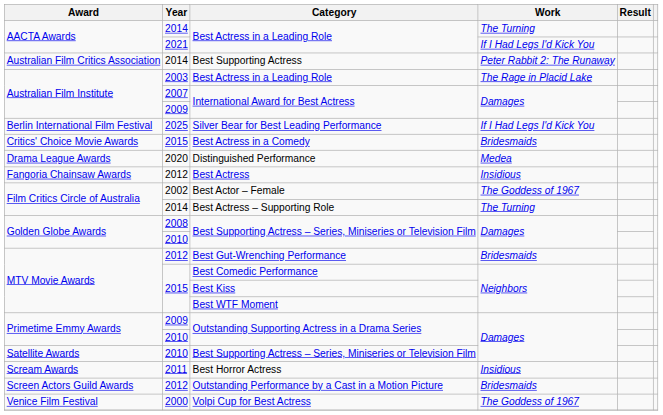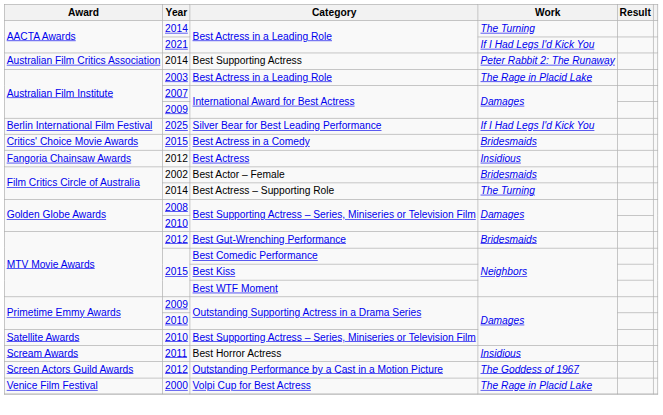- row: Drama League Awards | 2020 | Distinguished Performance | Medea
Best Actor – Female | Work: The Goddess of 1967 -> Bridesmaids
Outstanding Performance by a Cast in a Motion Picture | Work: Bridesmaids -> The Goddess of 1967
Volpi Cup for Best Actress | Work: The Goddess of 1967 -> The Rage in Placid Lake
